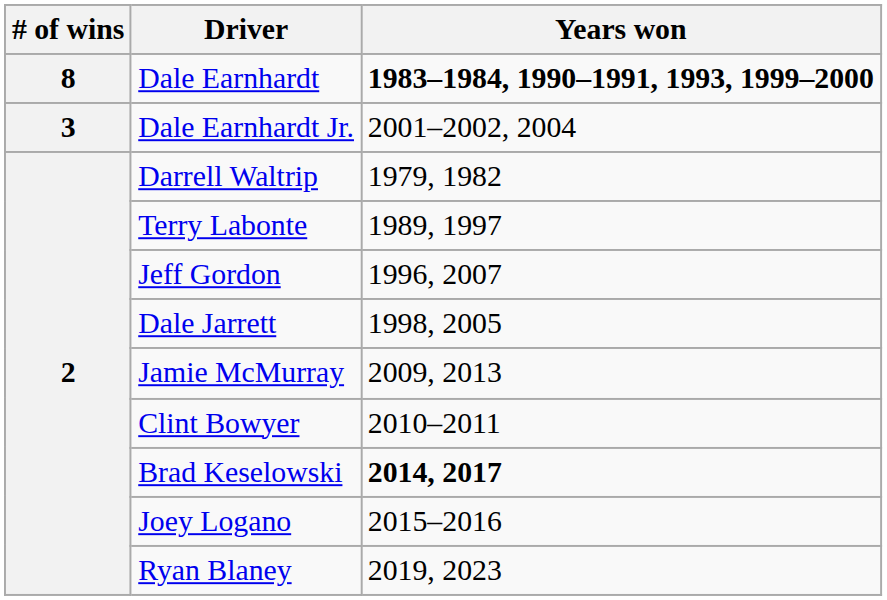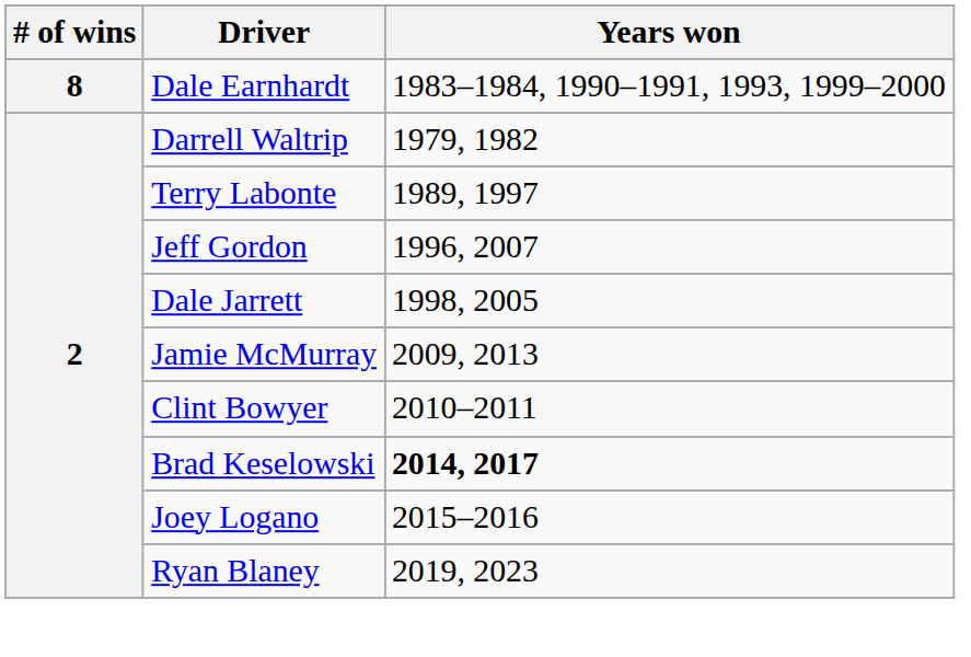Dale Earnhardt | Years won: bold -> normal
- row: 3 | Dale Earnhardt Jr. | 2001–2002, 2004
